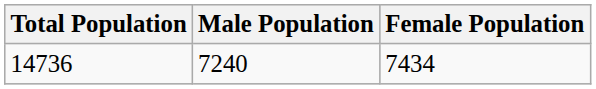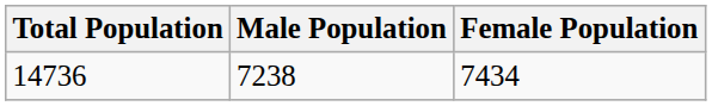14736 | Male Population: 7240 -> 7238
